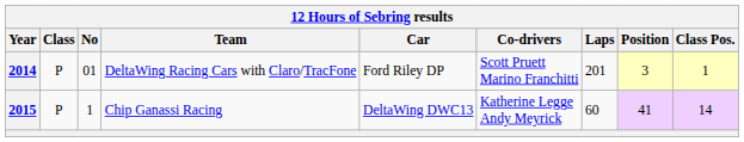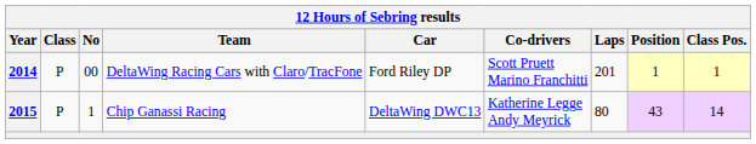2014 | No: 01 -> 00
2014 | Position: 3 -> 1
2015 | Laps: 60 -> 80
2015 | Position: 41 -> 43
